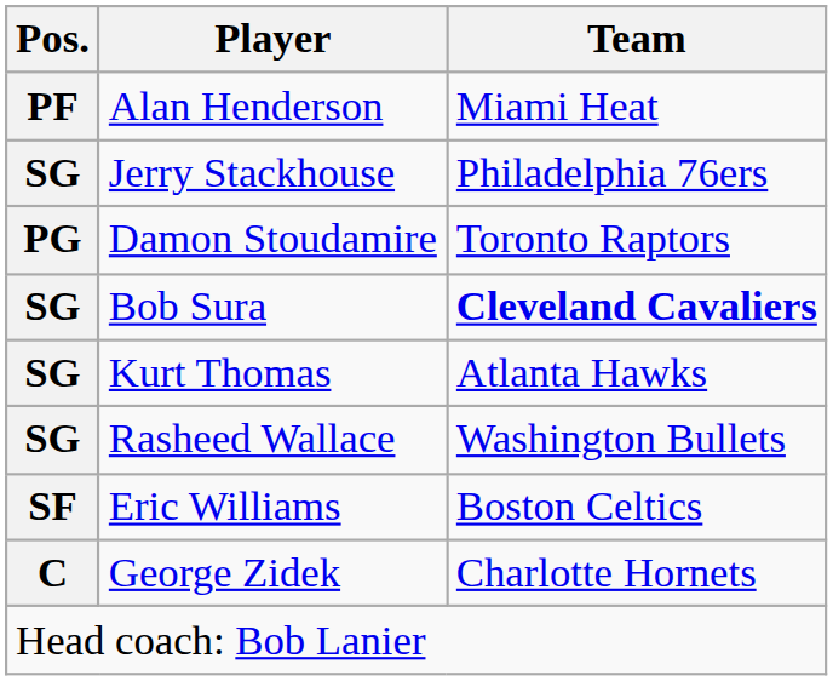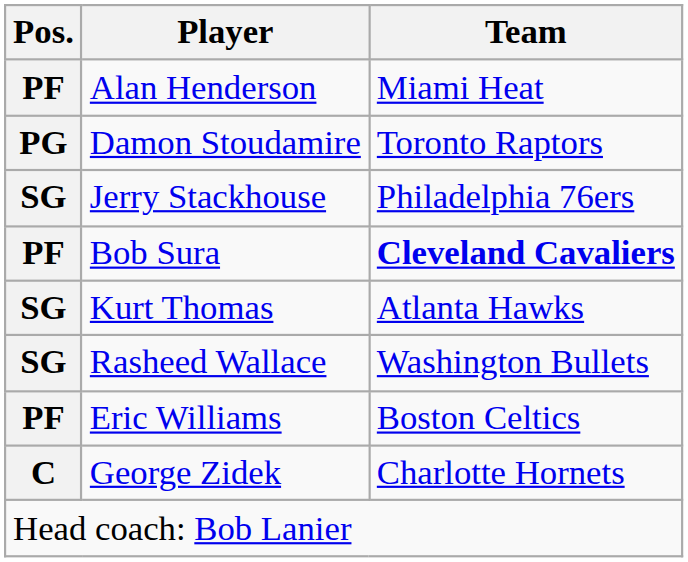rows swapped: Jerry Stackhouse <-> Damon Stoudamire
Bob Sura | Pos.: SG -> PF
Eric Williams | Pos.: SF -> PF
